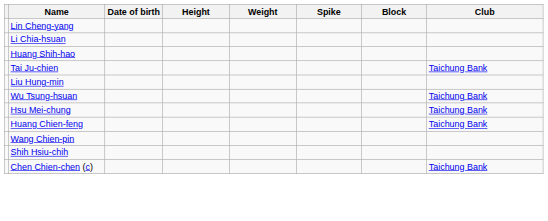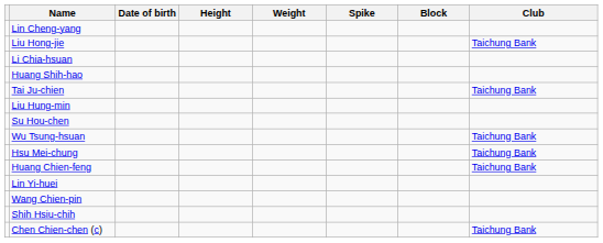+ row: Liu Hong-jie | Taichung Bank
+ row: Su Hou-chen
+ row: Lin Yi-huei
